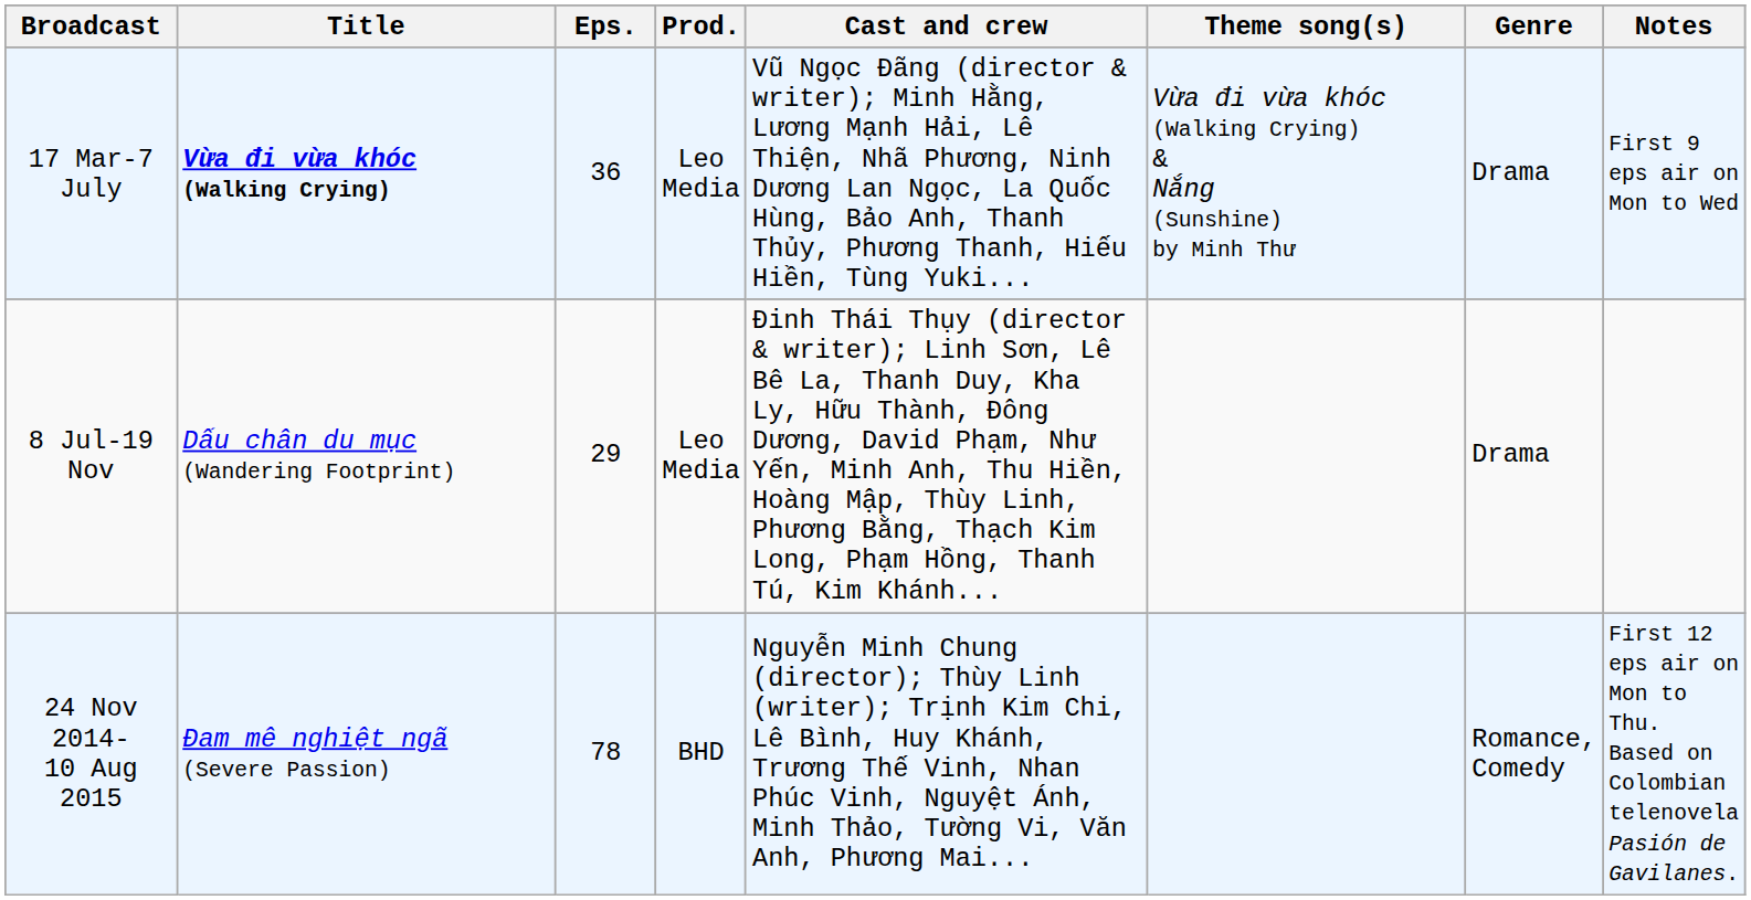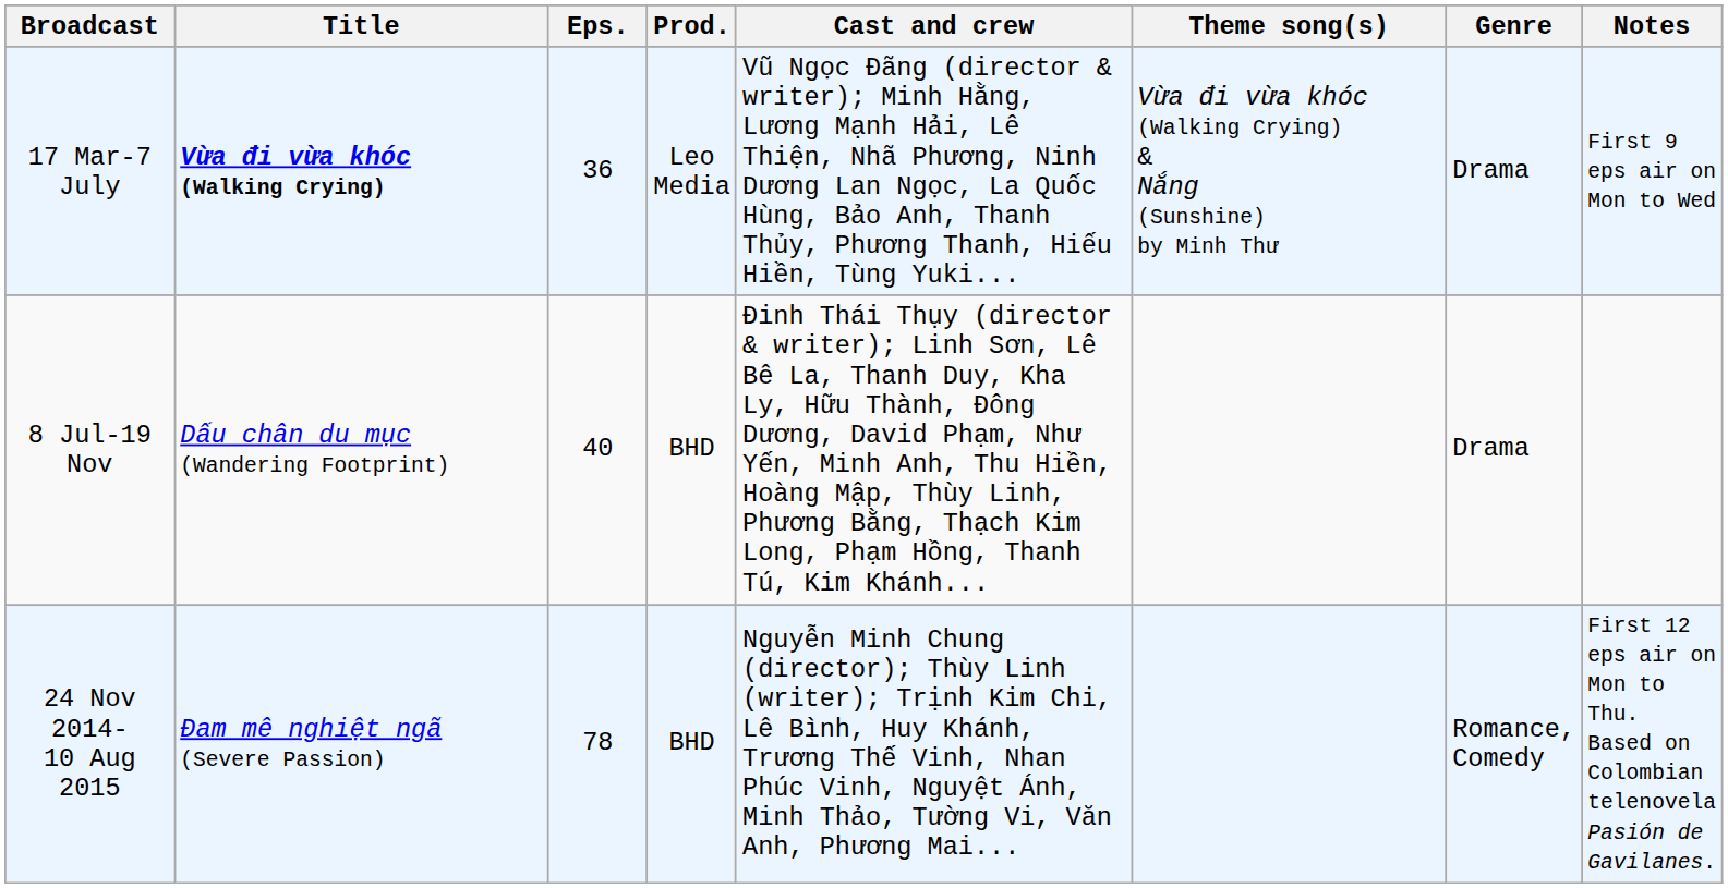8 Jul-19 Nov | Eps.: 29 -> 40
8 Jul-19 Nov | Prod.: Leo Media -> BHD
